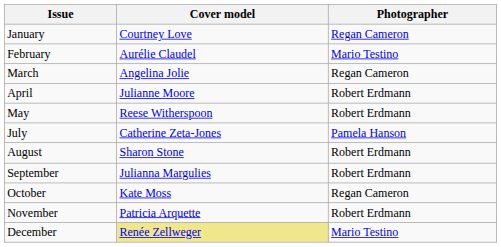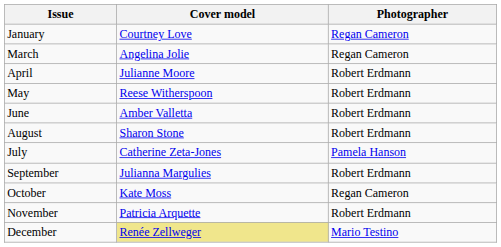- row: February | Aurélie Claudel | Mario Testino
+ row: June | Amber Valletta | Robert Erdmann
rows swapped: July <-> August
